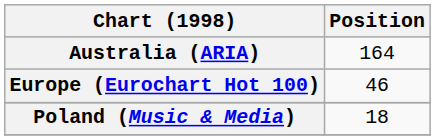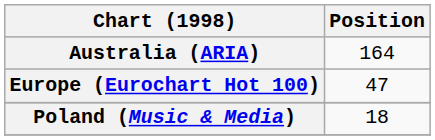Europe (Eurochart Hot 100) | Position: 46 -> 47
